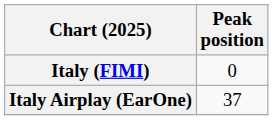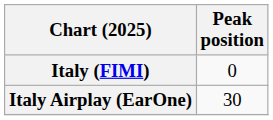Italy Airplay (EarOne) | Peak position: 37 -> 30
